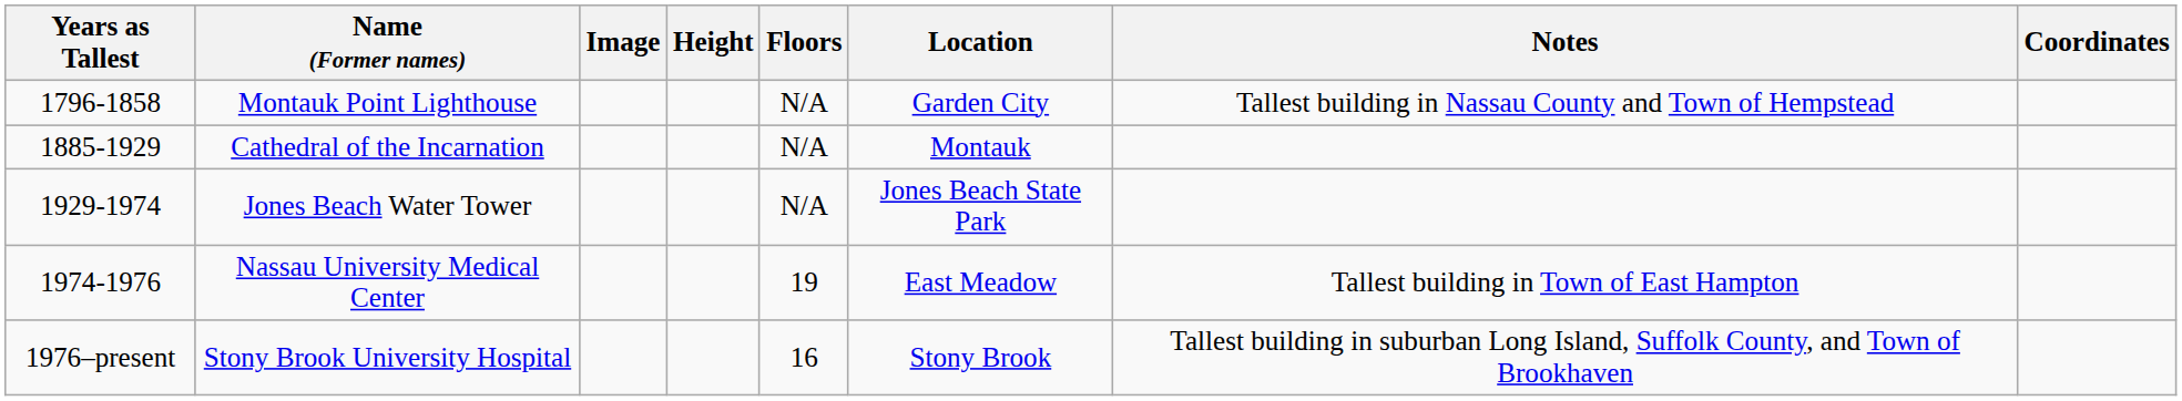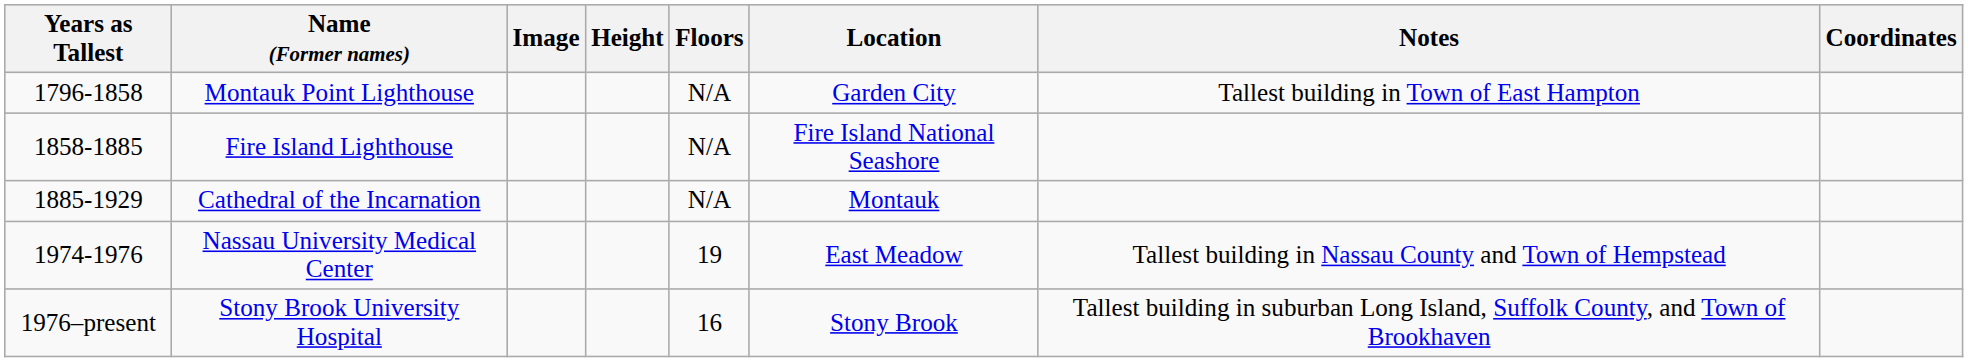Montauk Point Lighthouse | Notes: Tallest building in Nassau County and Town of Hempstead -> Tallest building in Town of East Hampton
+ row: 1858-1885 | Fire Island Lighthouse | N/A | Fire Island National Seashore
- row: 1929-1974 | Jones Beach Water Tower | N/A | Jones Beach State Park
Nassau University Medical Center | Notes: Tallest building in Town of East Hampton -> Tallest building in Nassau County and Town of Hempstead
